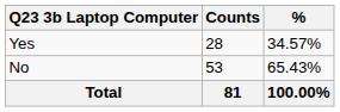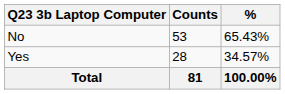rows swapped: Yes <-> No
